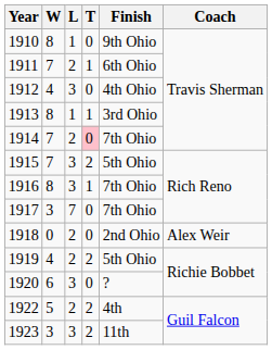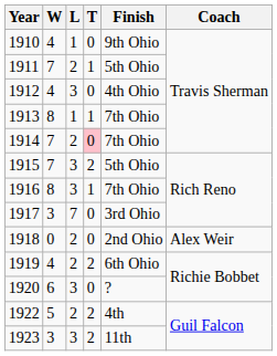1910 | W: 8 -> 4
1911 | Finish: 6th Ohio -> 5th Ohio
1913 | Finish: 3rd Ohio -> 7th Ohio
1917 | Finish: 7th Ohio -> 3rd Ohio
1919 | Finish: 5th Ohio -> 6th Ohio
